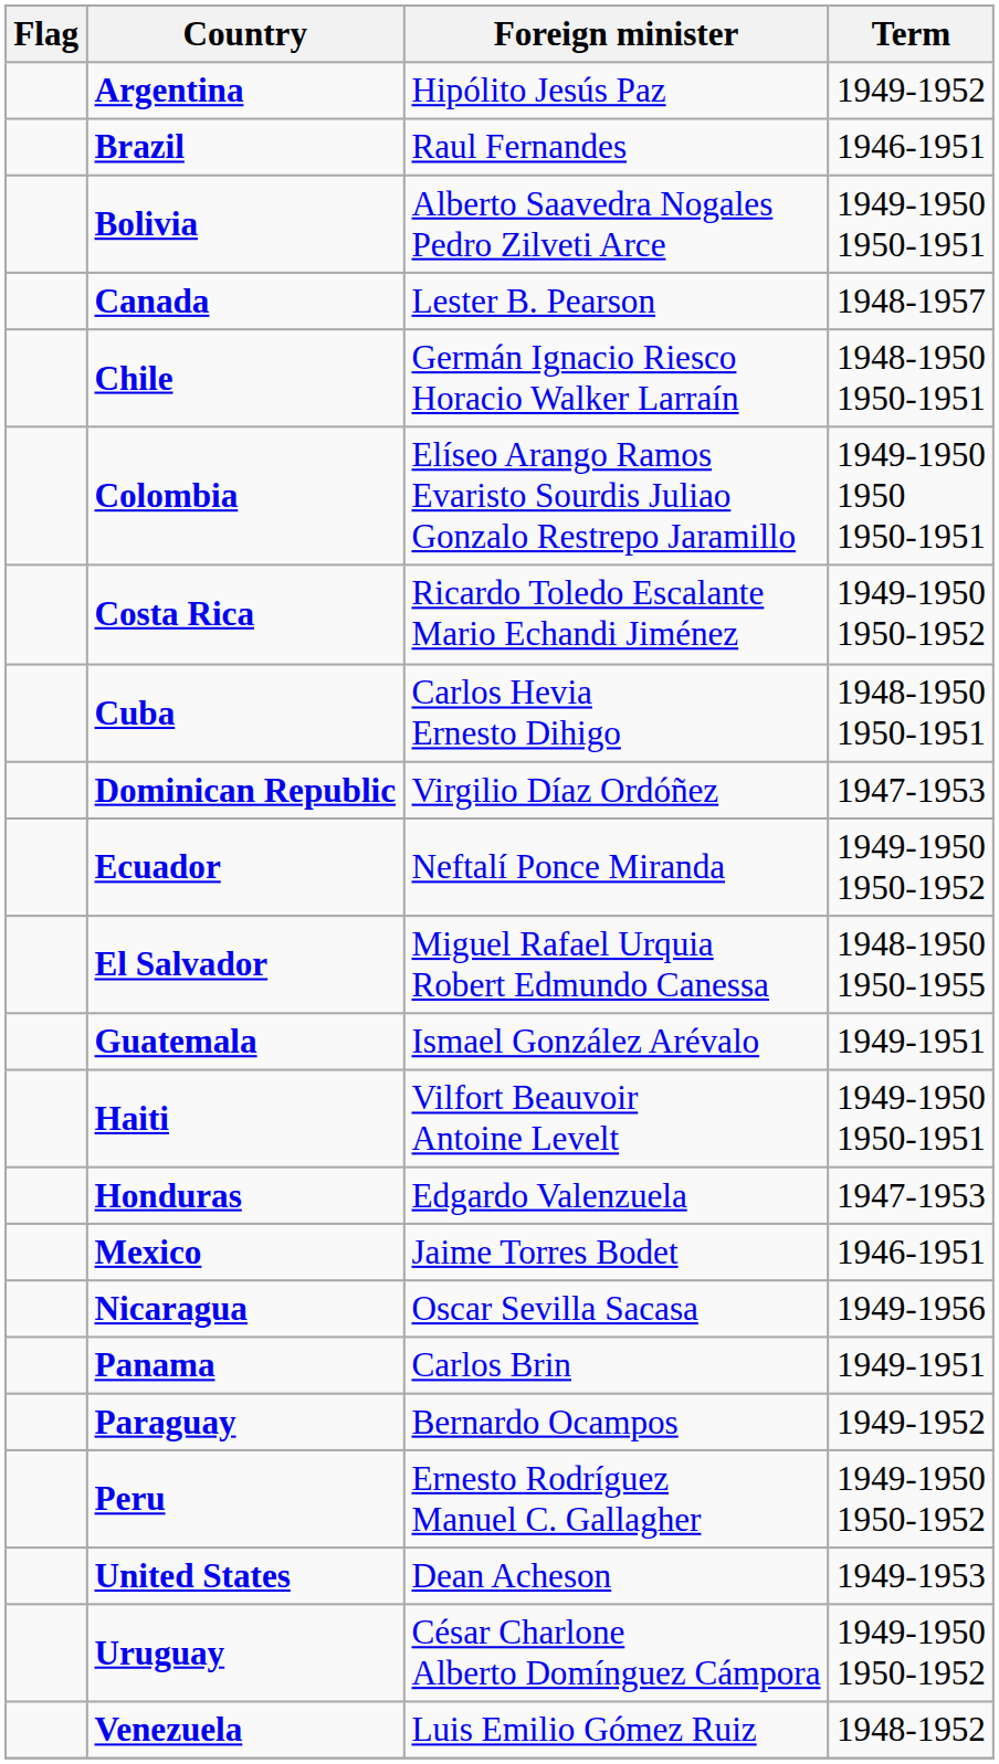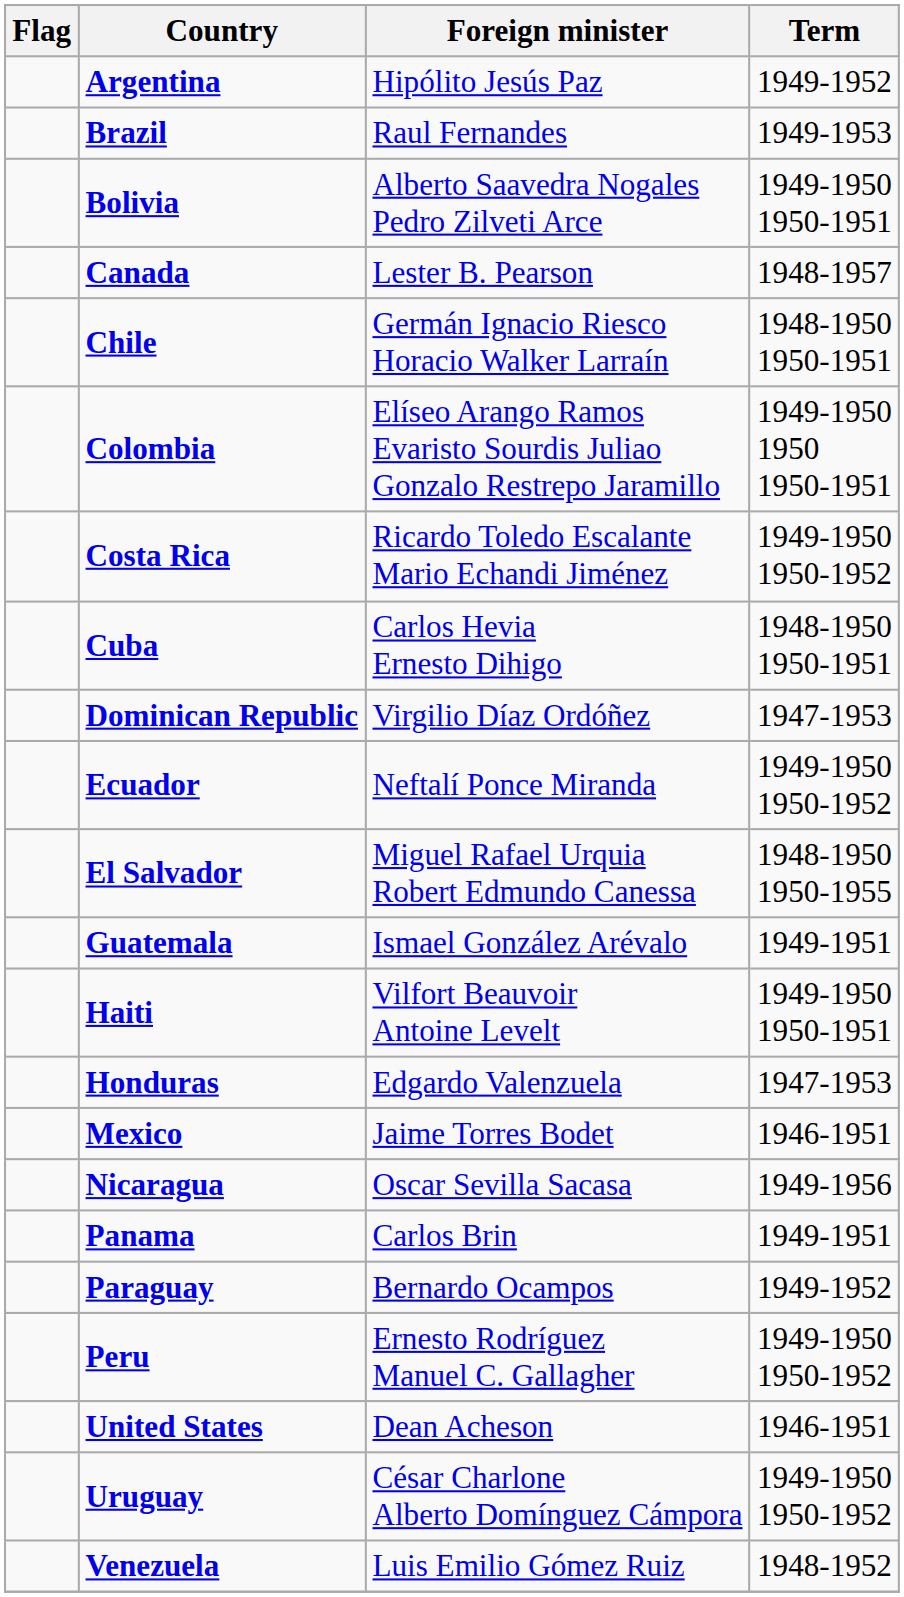Brazil | Term: 1946-1951 -> 1949-1953
United States | Term: 1949-1953 -> 1946-1951
